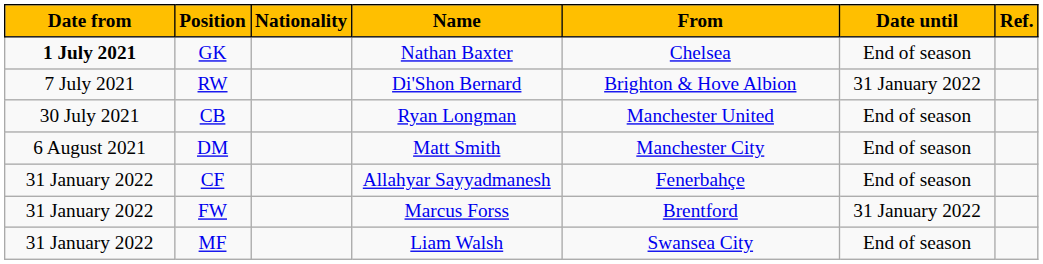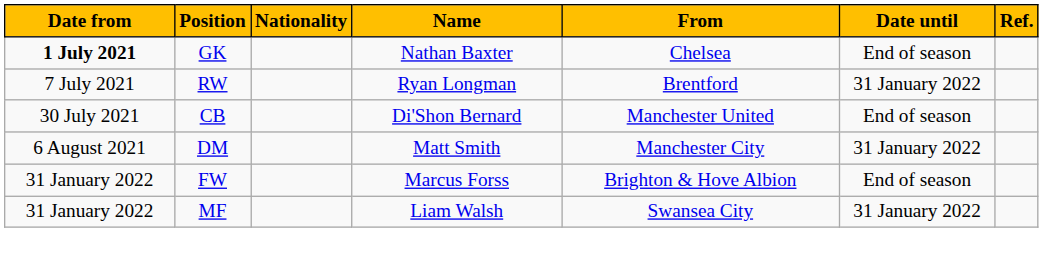RW | Name: Di'Shon Bernard -> Ryan Longman
RW | From: Brighton & Hove Albion -> Brentford
CB | Name: Ryan Longman -> Di'Shon Bernard
DM | Date until: End of season -> 31 January 2022
- row: 31 January 2022 | CF | Allahyar Sayyadmanesh | Fenerbahçe | End of season
FW | From: Brentford -> Brighton & Hove Albion
FW | Date until: 31 January 2022 -> End of season
MF | Date until: End of season -> 31 January 2022
